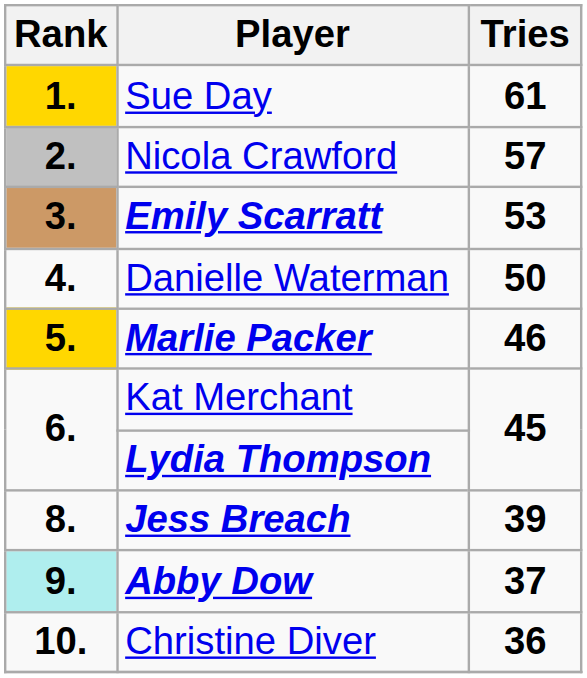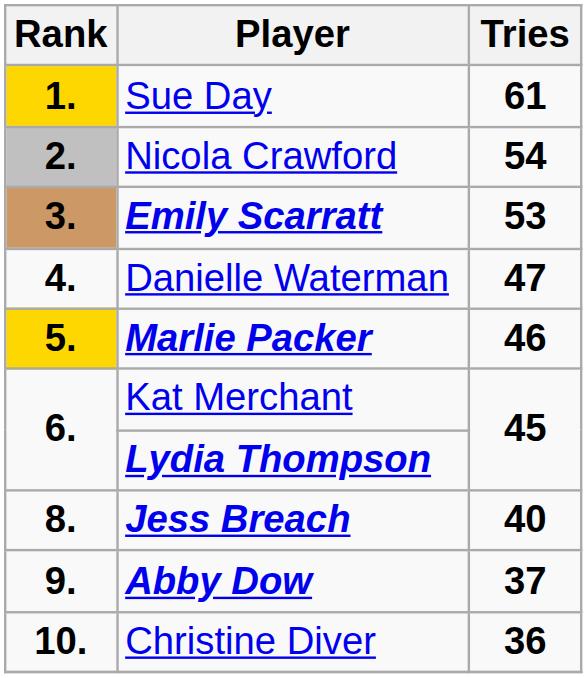Nicola Crawford | Tries: 57 -> 54
Danielle Waterman | Tries: 50 -> 47
Jess Breach | Tries: 39 -> 40
Abby Dow | Rank: paleturquoise background -> no background
